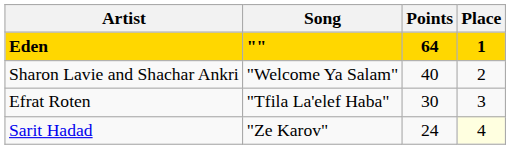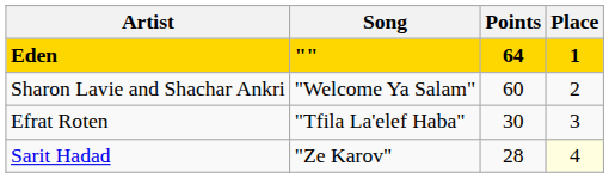Sharon Lavie and Shachar Ankri | Points: 40 -> 60
Sarit Hadad | Points: 24 -> 28
